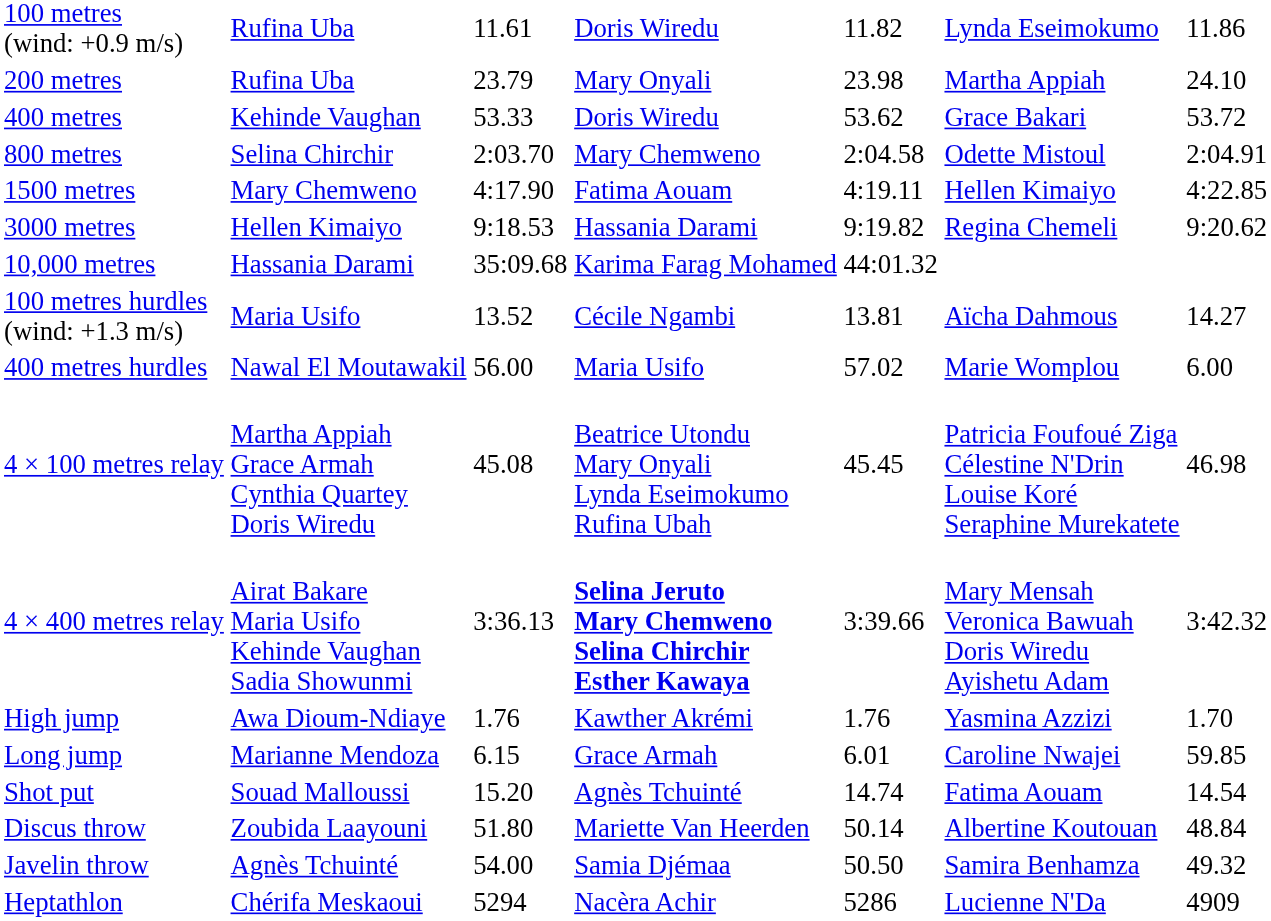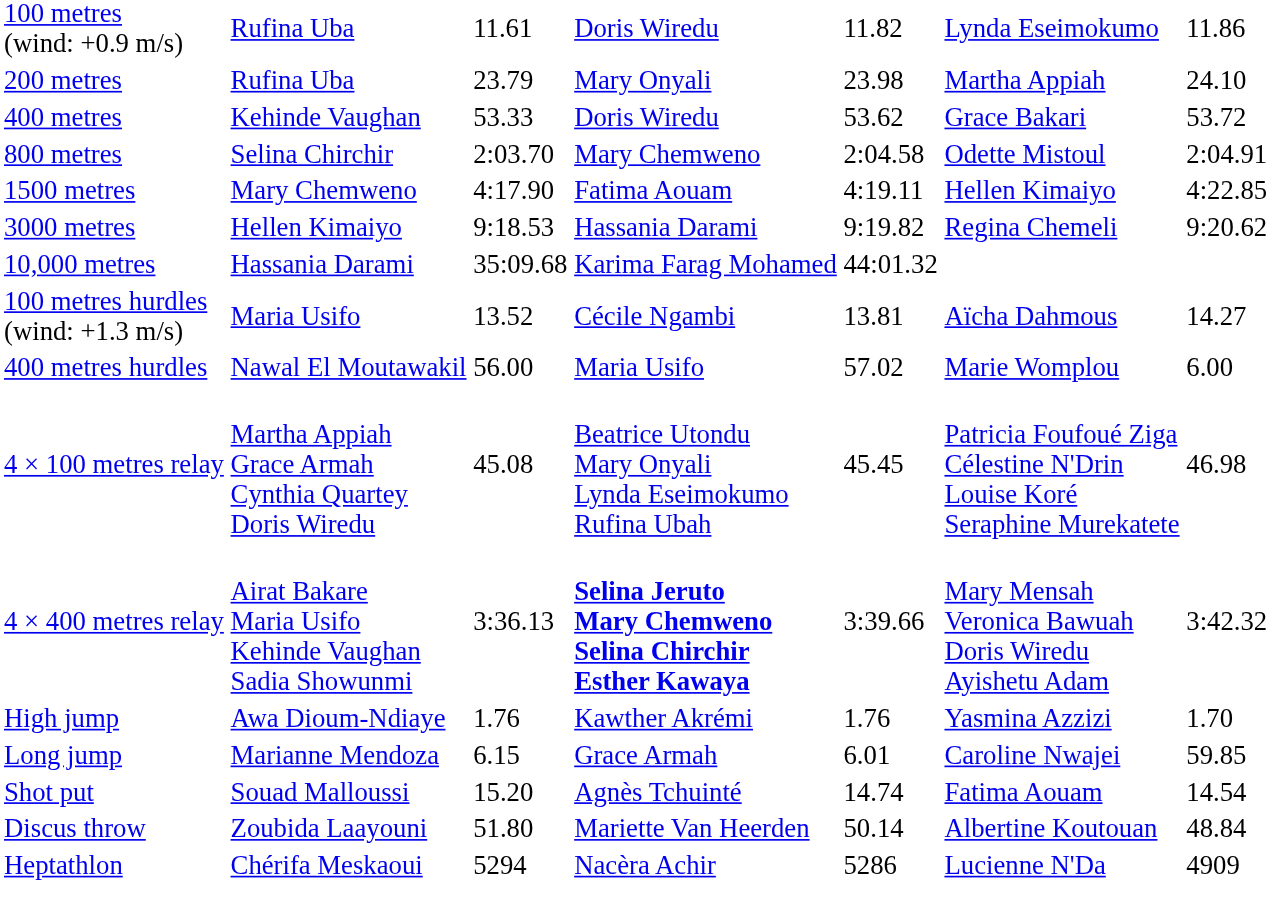- row: Javelin throw | Agnès Tchuinté | 54.00 | Samia Djémaa | 50.50 | Samira Benhamza | 49.32
